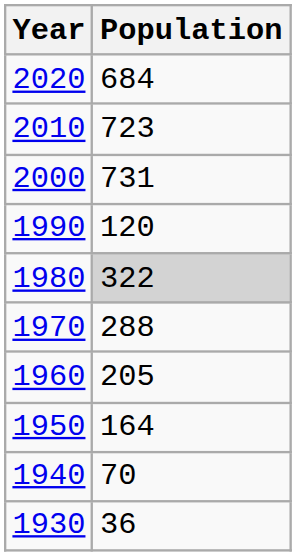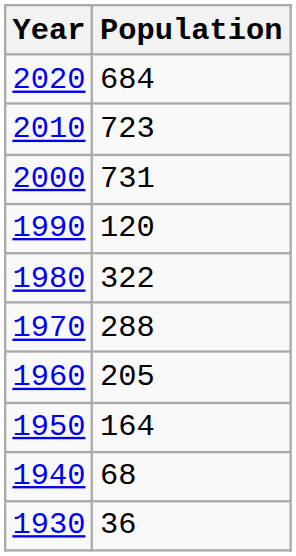1980 | Population: lightgrey background -> no background
1940 | Population: 70 -> 68
